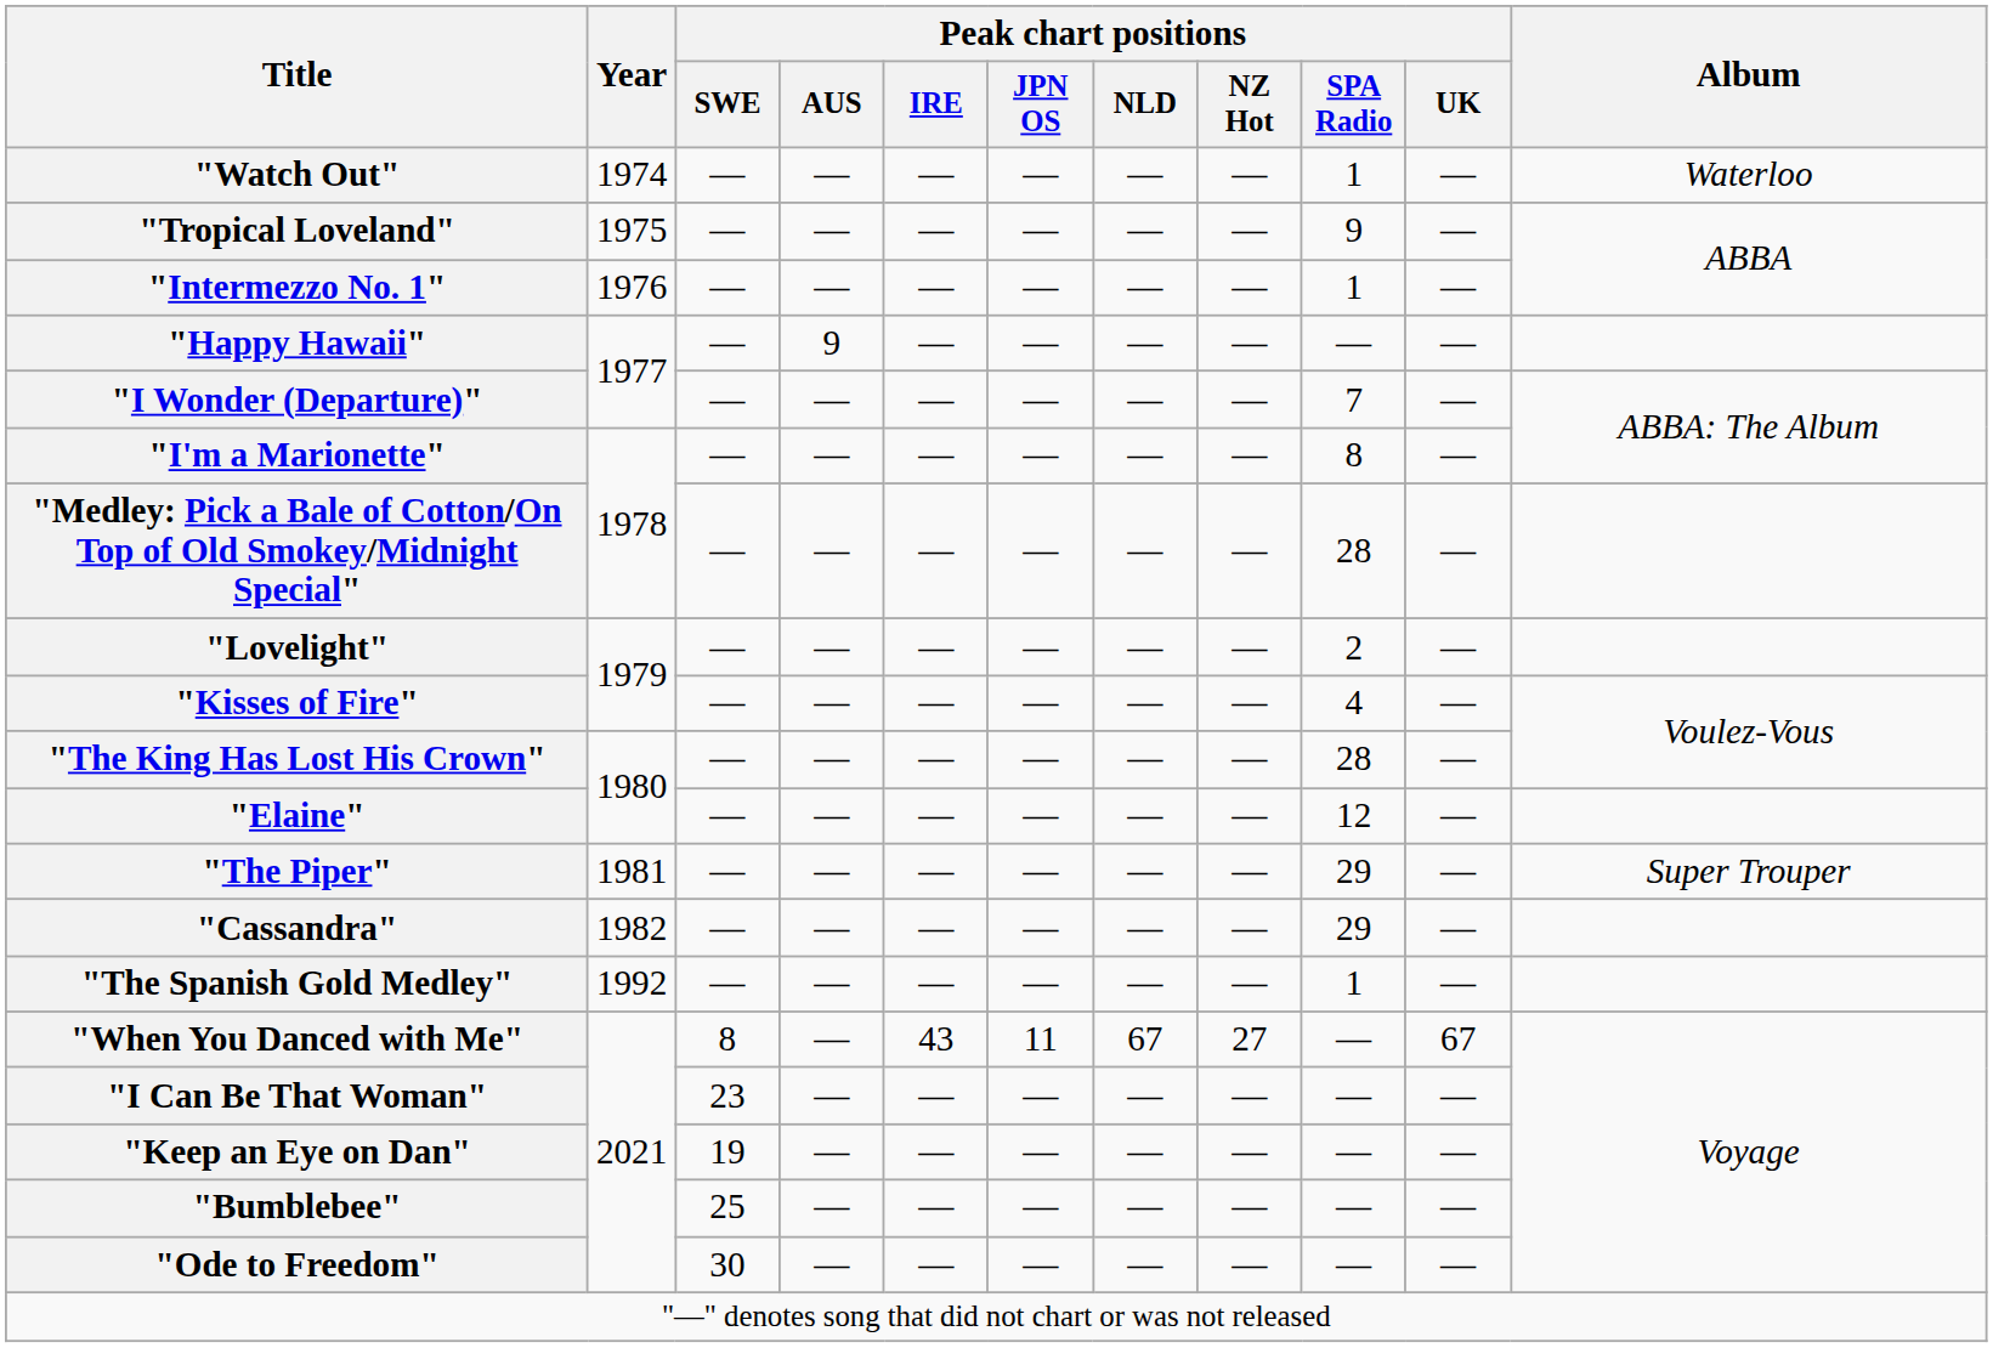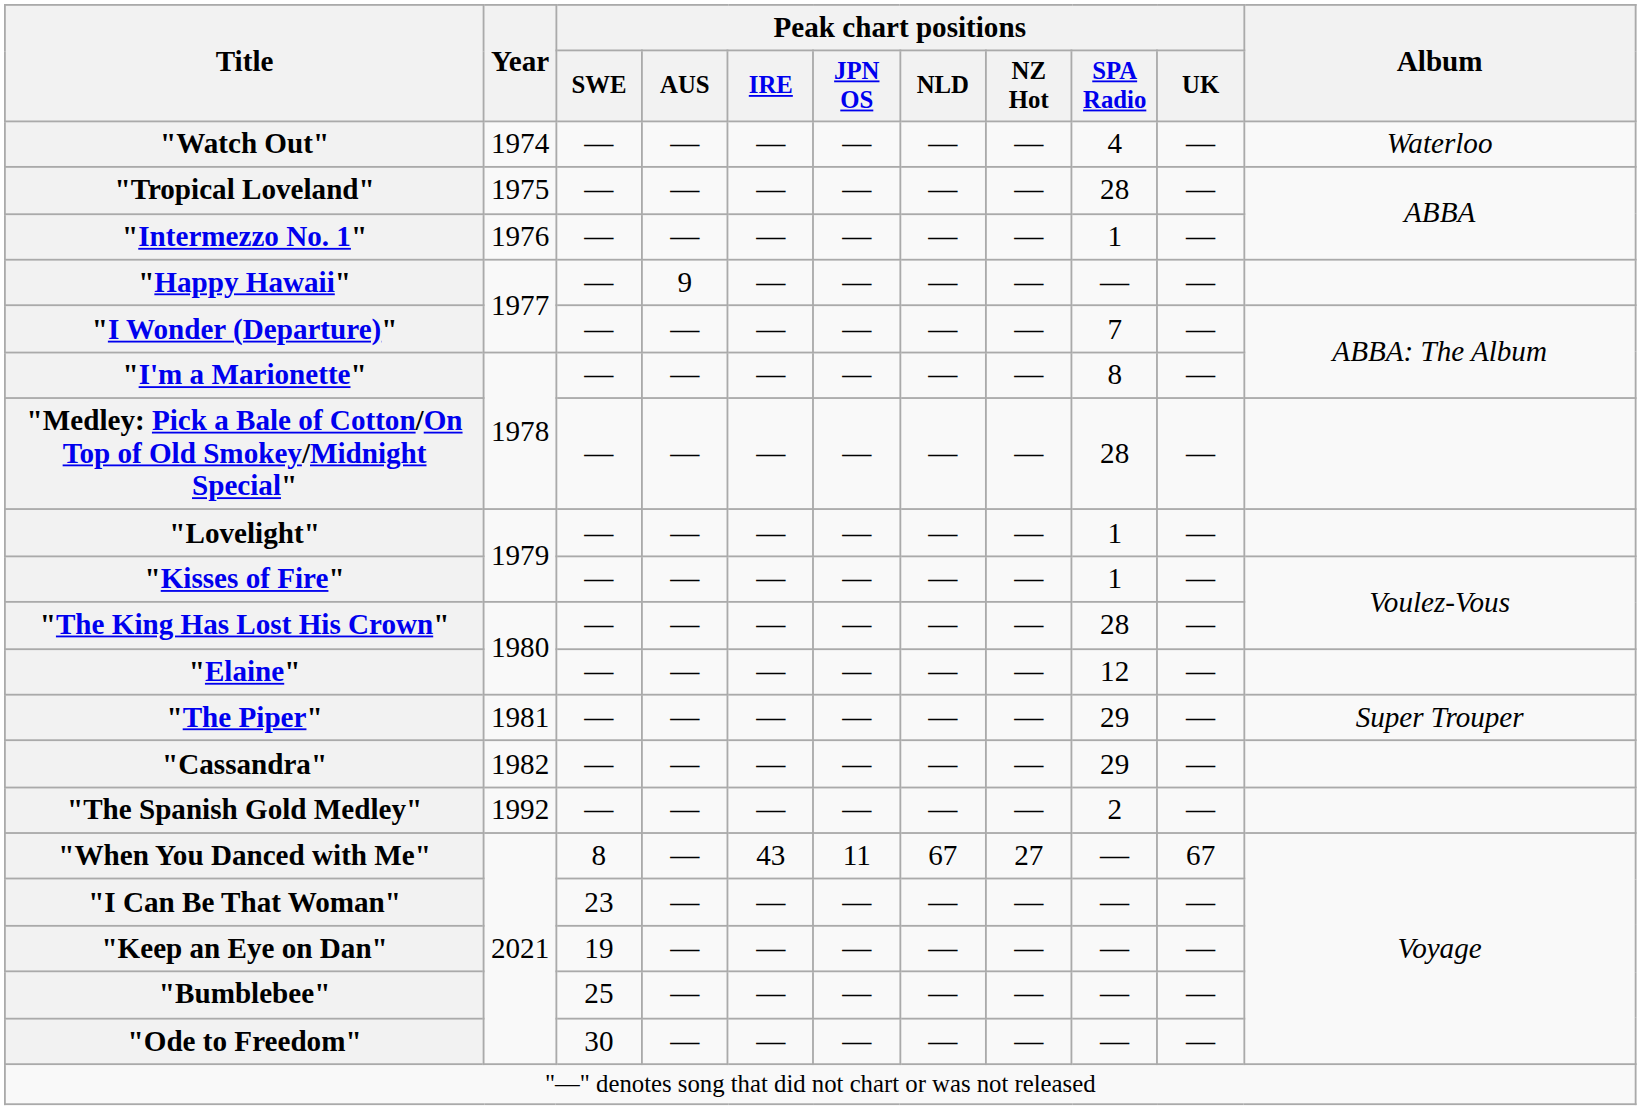"Watch Out" | Peak chart positions / SPA Radio: 1 -> 4
"Tropical Loveland" | Peak chart positions / SPA Radio: 9 -> 28
"Lovelight" | Peak chart positions / SPA Radio: 2 -> 1
"Kisses of Fire" | Peak chart positions / SPA Radio: 4 -> 1
"The Spanish Gold Medley" | Peak chart positions / SPA Radio: 1 -> 2
